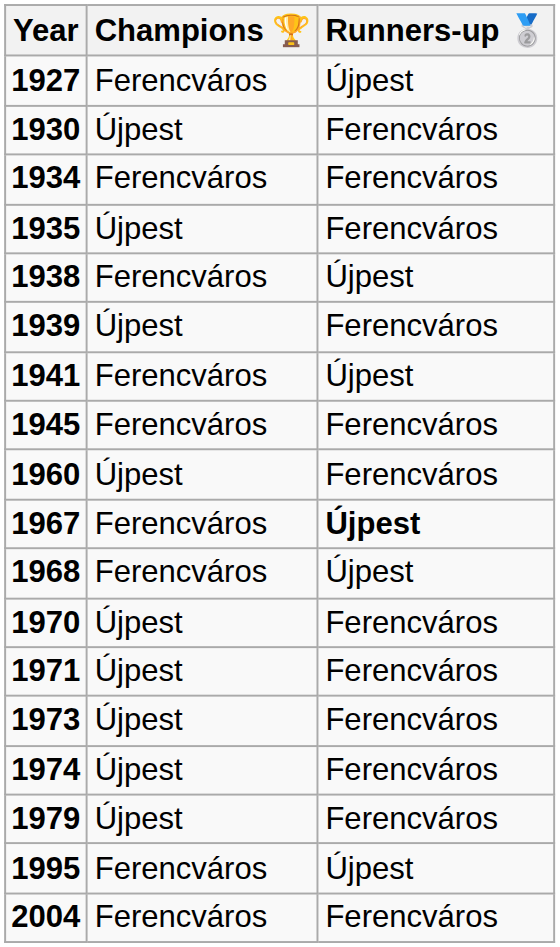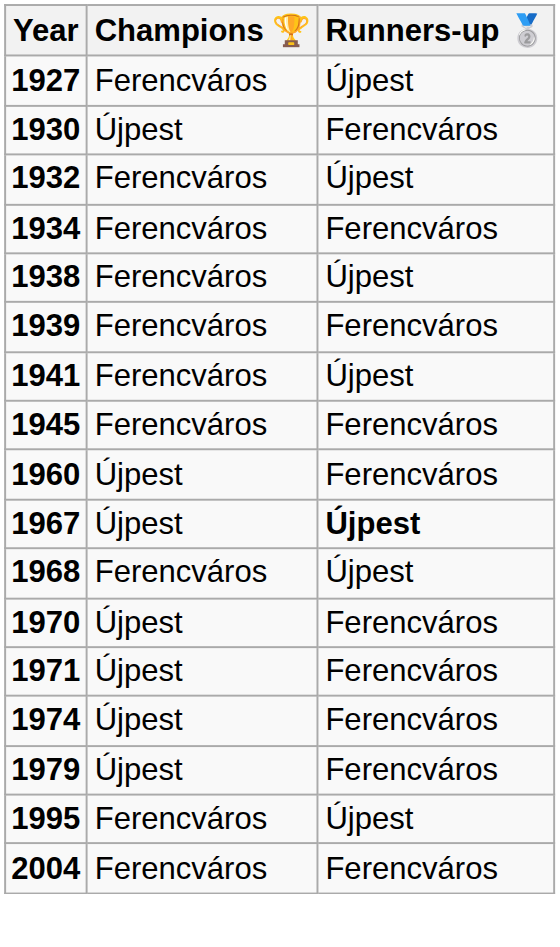+ row: 1932 | Ferencváros | Újpest
- row: 1935 | Újpest | Ferencváros
1939 | Champions 🏆: Újpest -> Ferencváros
1967 | Champions 🏆: Ferencváros -> Újpest
- row: 1973 | Újpest | Ferencváros
